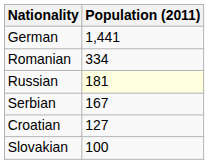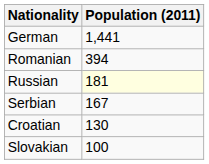Romanian | Population (2011): 334 -> 394
Croatian | Population (2011): 127 -> 130
